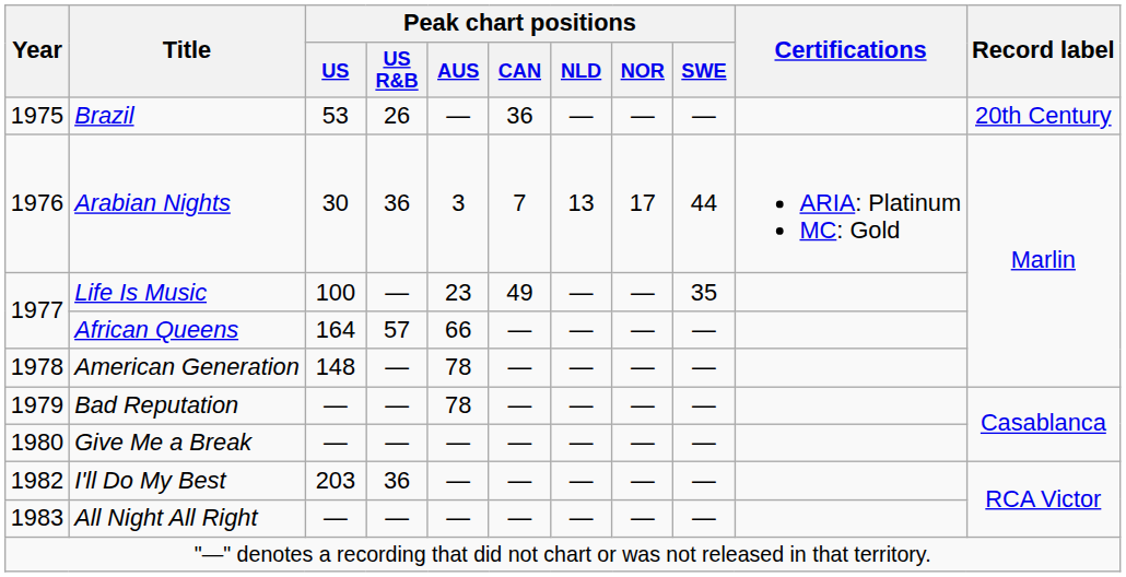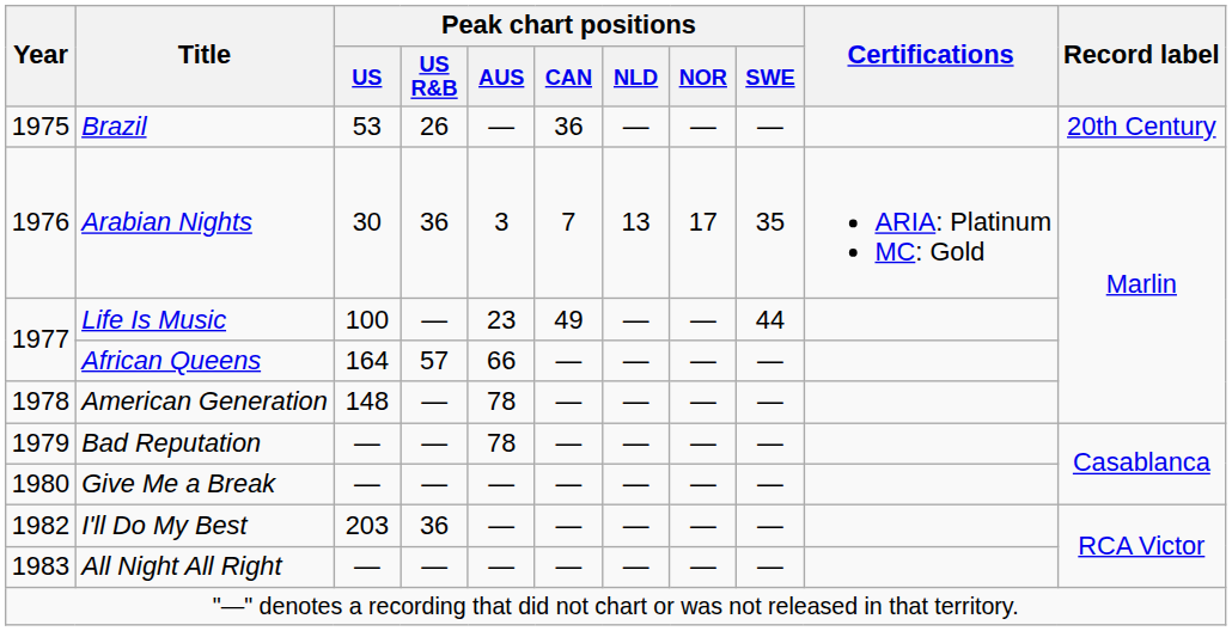Arabian Nights | Peak chart positions / SWE: 44 -> 35
Life Is Music | Peak chart positions / SWE: 35 -> 44
